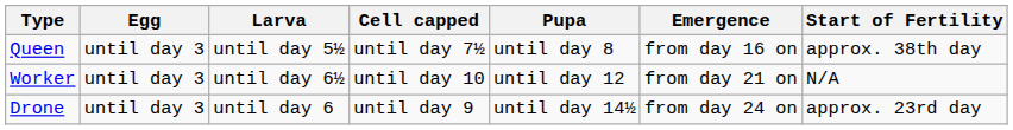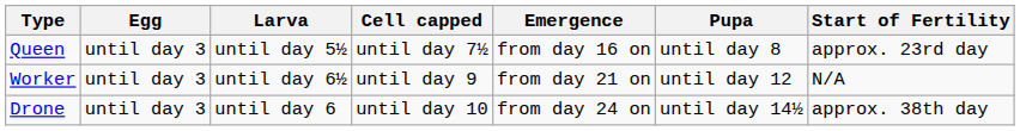columns swapped: Pupa <-> Emergence
Queen | Start of Fertility: approx. 38th day -> approx. 23rd day
Worker | Cell capped: until day 10 -> until day 9
Drone | Cell capped: until day 9 -> until day 10
Drone | Start of Fertility: approx. 23rd day -> approx. 38th day
